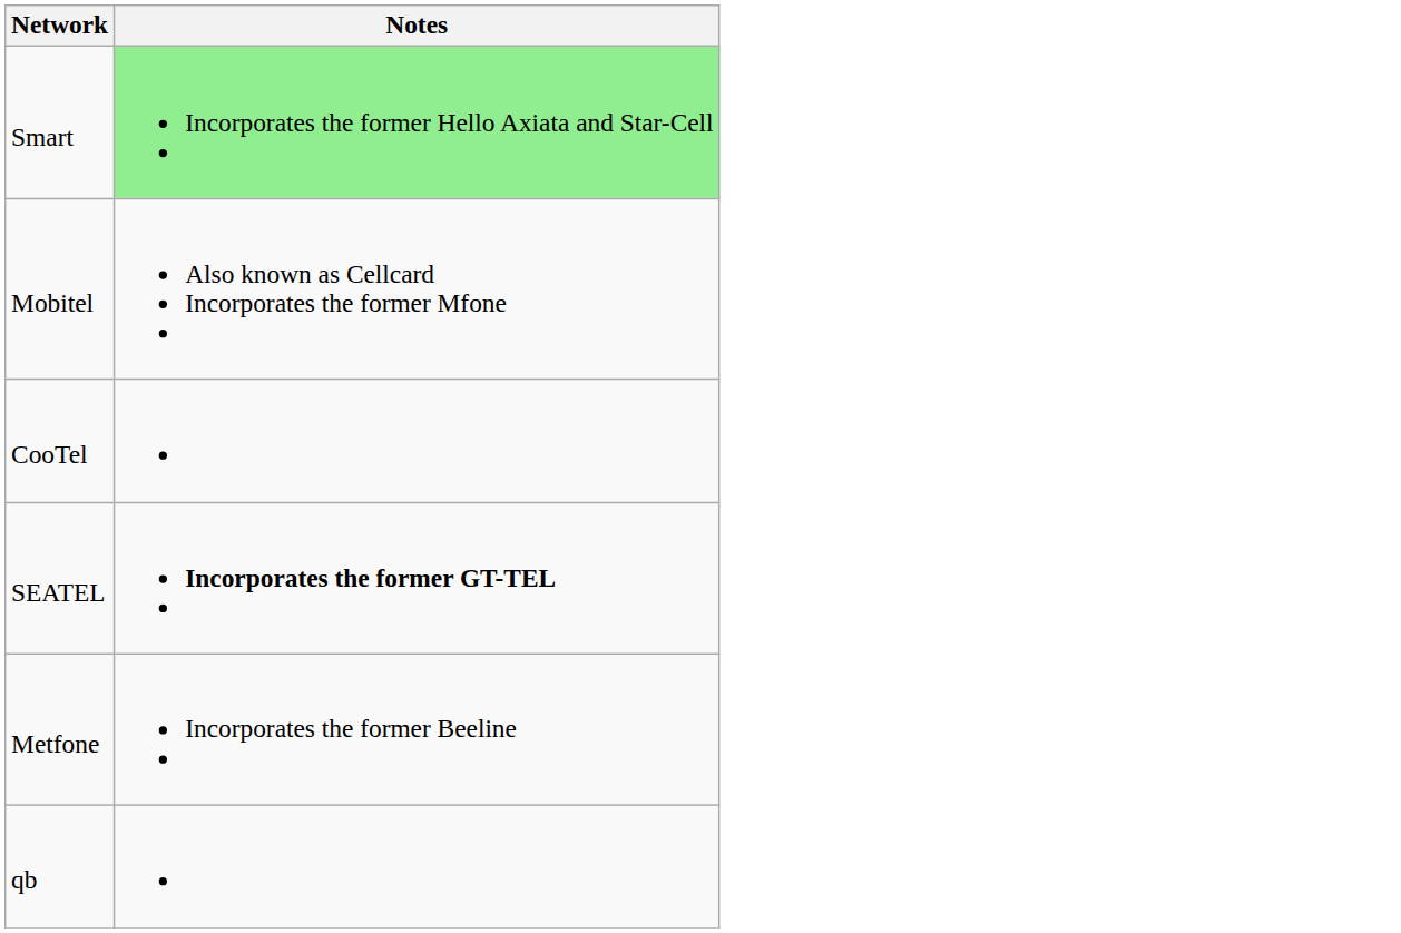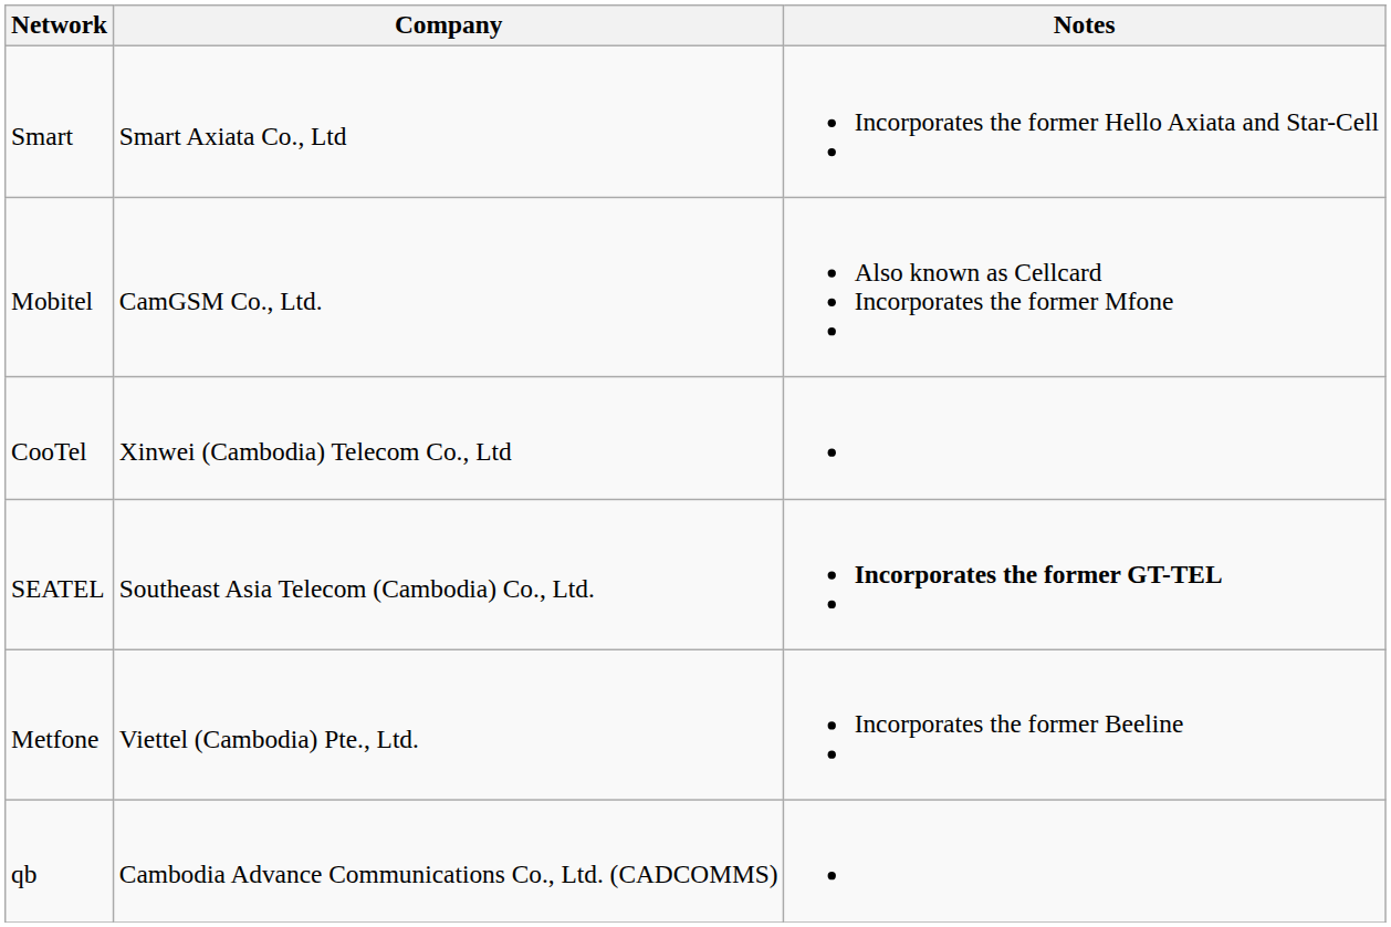+ column: Company | Smart Axiata Co., Ltd | CamGSM Co., Ltd. | Xinwei (Cambodia) Telecom Co., Ltd | Southeast Asia Telecom (Cambodia) Co., Ltd. | Viettel (Cambodia) Pte., Ltd. | Cambodia Advance Communications Co., Ltd. (CADCOMMS)
Smart | Notes: lightgreen background -> no background
